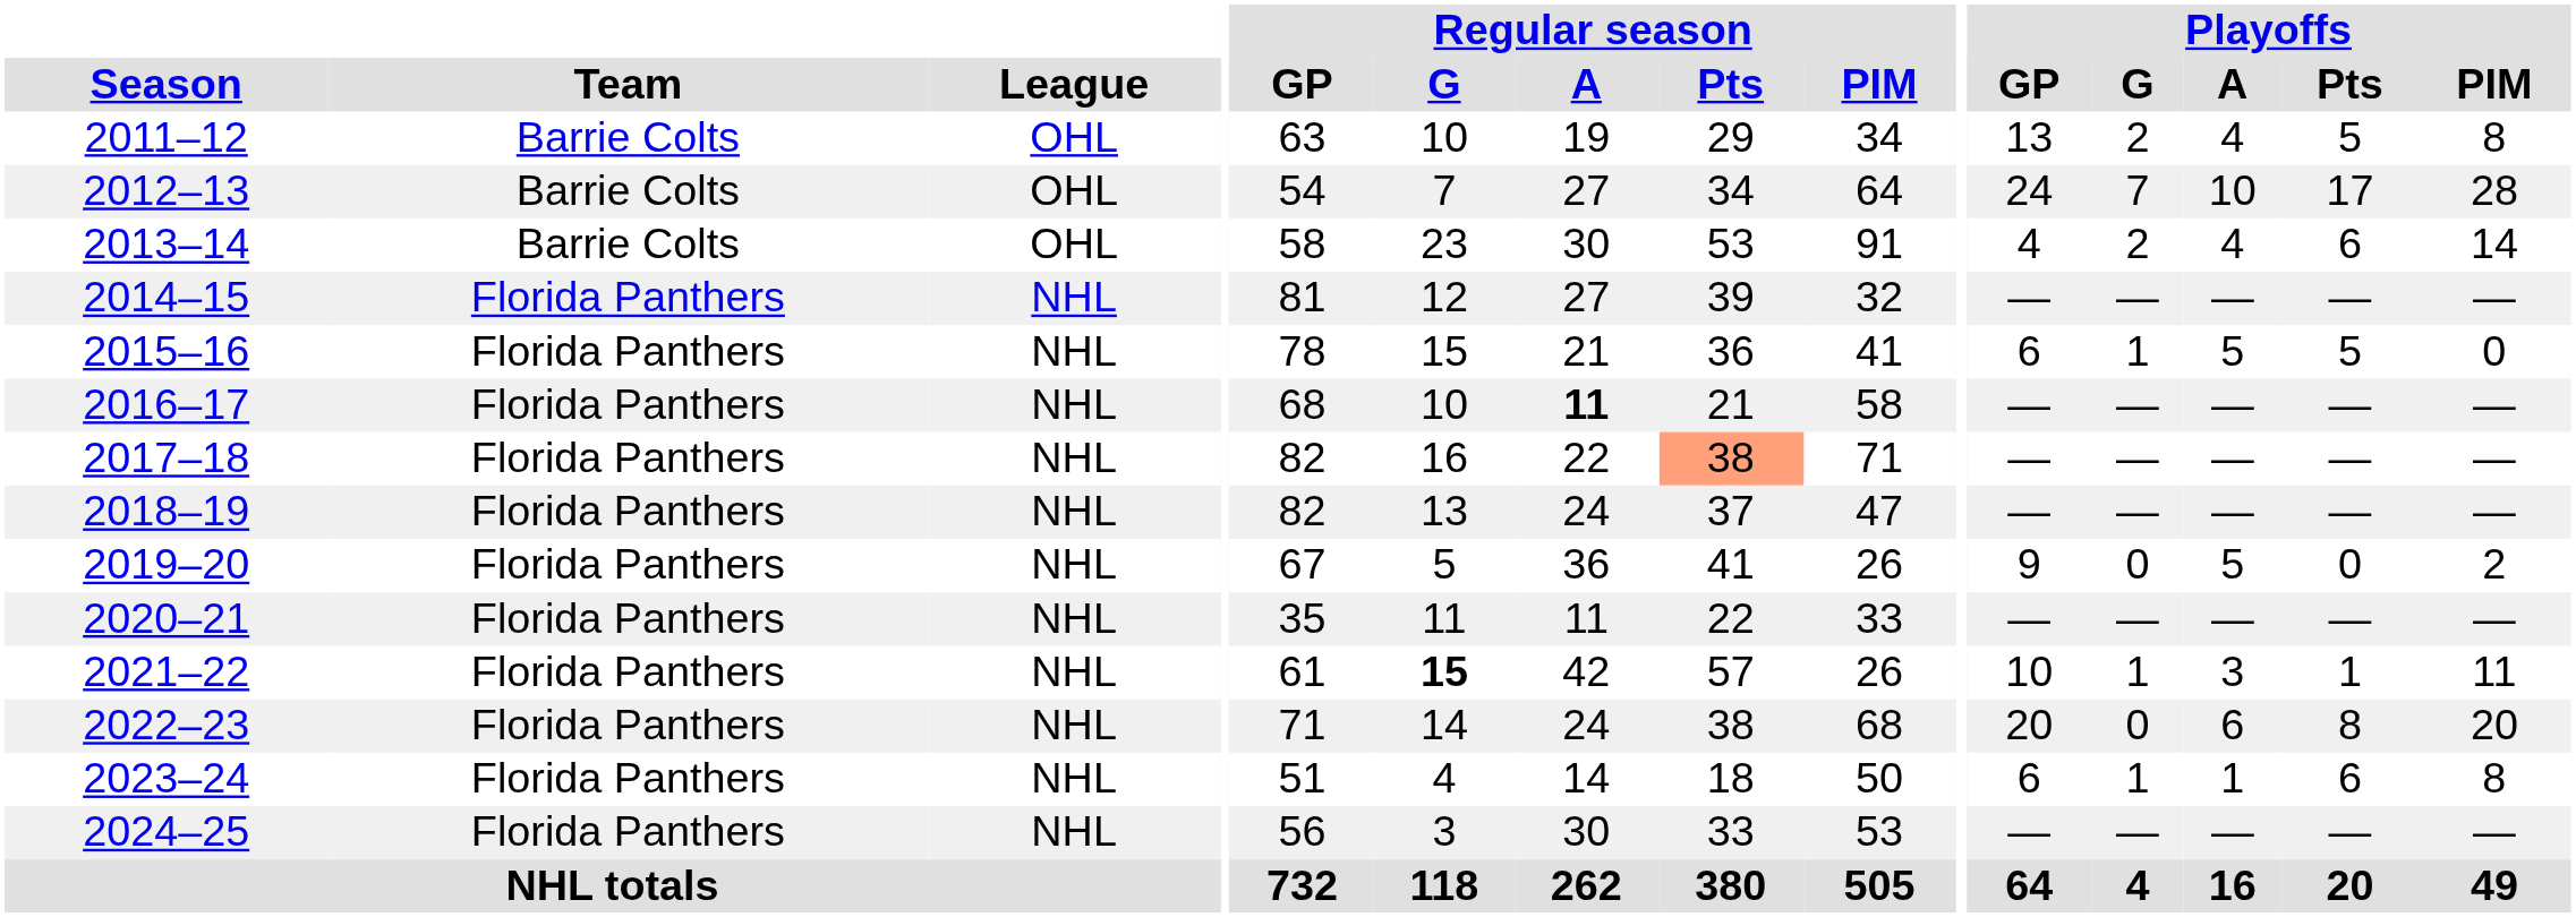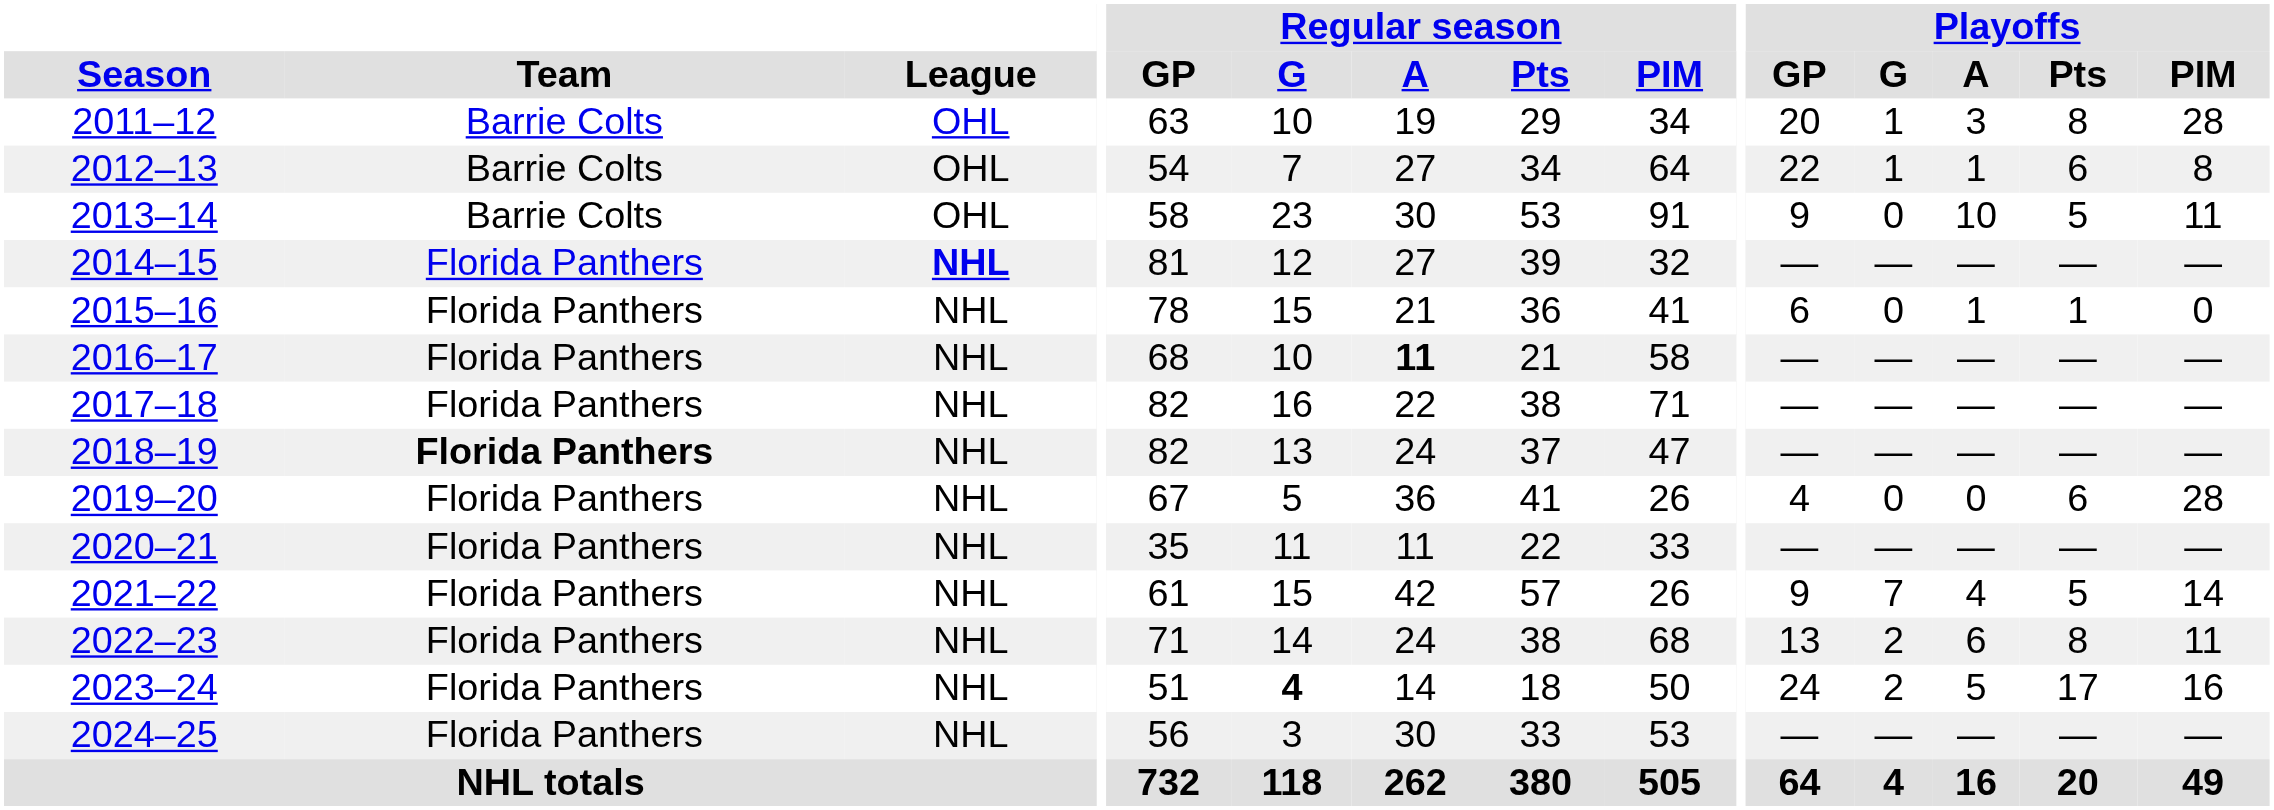2011–12 | Playoffs / GP: 13 -> 20
2011–12 | Playoffs / G: 2 -> 1
2011–12 | Playoffs / A: 4 -> 3
2011–12 | Playoffs / Pts: 5 -> 8
2011–12 | Playoffs / PIM: 8 -> 28
2012–13 | Playoffs / GP: 24 -> 22
2012–13 | Playoffs / G: 7 -> 1
2012–13 | Playoffs / A: 10 -> 1
2012–13 | Playoffs / Pts: 17 -> 6
2012–13 | Playoffs / PIM: 28 -> 8
2013–14 | Playoffs / GP: 4 -> 9
2013–14 | Playoffs / G: 2 -> 0
2013–14 | Playoffs / A: 4 -> 10
2013–14 | Playoffs / Pts: 6 -> 5
2013–14 | Playoffs / PIM: 14 -> 11
2014–15 | League: normal -> bold
2015–16 | Playoffs / G: 1 -> 0
2015–16 | Playoffs / A: 5 -> 1
2015–16 | Playoffs / Pts: 5 -> 1
2017–18 | Regular season / Pts: lightsalmon background -> no background
2018–19 | Team: normal -> bold
2019–20 | Playoffs / GP: 9 -> 4
2019–20 | Playoffs / A: 5 -> 0
2019–20 | Playoffs / Pts: 0 -> 6
2019–20 | Playoffs / PIM: 2 -> 28
2021–22 | Regular season / G: bold -> normal
2021–22 | Playoffs / GP: 10 -> 9
2021–22 | Playoffs / G: 1 -> 7
2021–22 | Playoffs / A: 3 -> 4
2021–22 | Playoffs / Pts: 1 -> 5
2021–22 | Playoffs / PIM: 11 -> 14
2022–23 | Playoffs / GP: 20 -> 13
2022–23 | Playoffs / G: 0 -> 2
2022–23 | Playoffs / PIM: 20 -> 11
2023–24 | Regular season / G: normal -> bold
2023–24 | Playoffs / GP: 6 -> 24
2023–24 | Playoffs / G: 1 -> 2
2023–24 | Playoffs / A: 1 -> 5
2023–24 | Playoffs / Pts: 6 -> 17
2023–24 | Playoffs / PIM: 8 -> 16
